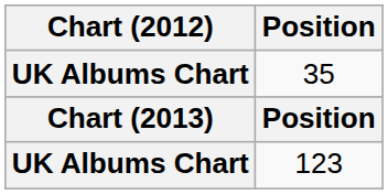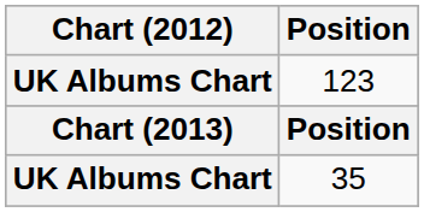rows swapped: 35 <-> 123
